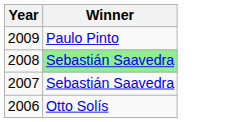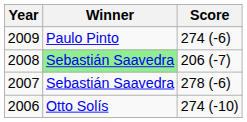+ column: Score | 274 (-6) | 206 (-7) | 278 (-6) | 274 (-10)
